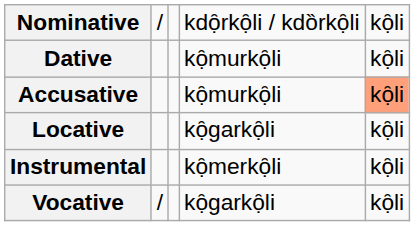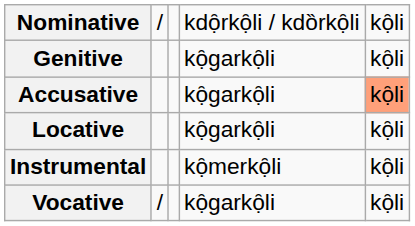+ row: Genitive | kọ̑garkọ̑li | kọ̑li
- row: Dative | kọ̑murkọ̑li | kọ̑li
Accusative | column 4: kọ̑murkọ̑li -> kọ̑garkọ̑li
